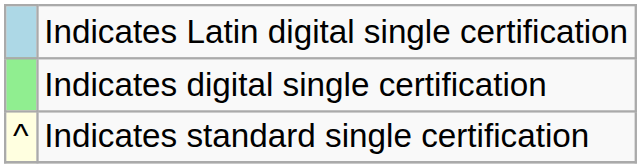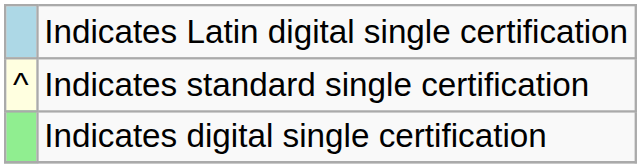rows swapped: Indicates digital single certification <-> Indicates standard single certification
